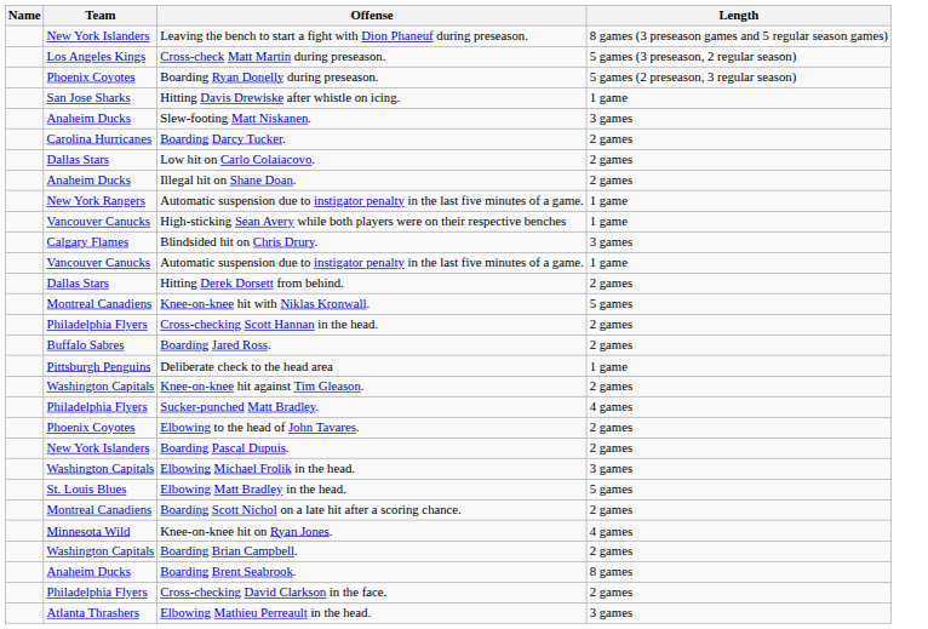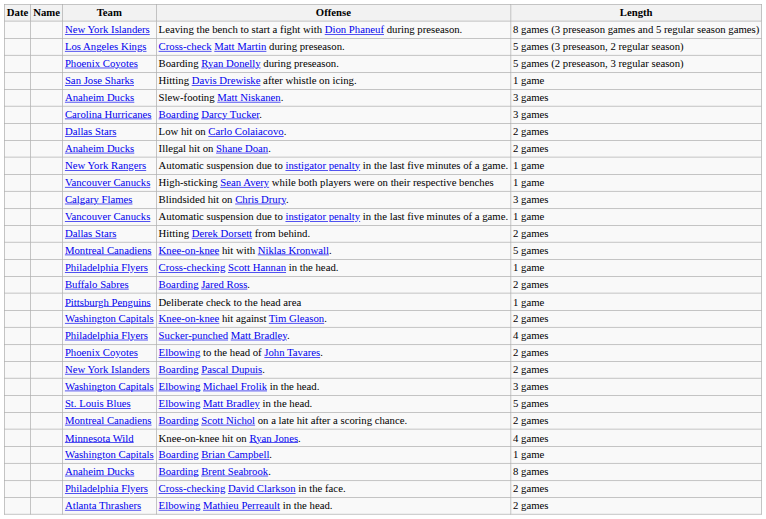+ column: Date
Boarding Darcy Tucker. | Length: 2 games -> 3 games
Cross-checking Scott Hannan in the head. | Length: 2 games -> 1 game
Boarding Brian Campbell. | Length: 2 games -> 1 game
Elbowing Mathieu Perreault in the head. | Length: 3 games -> 2 games
